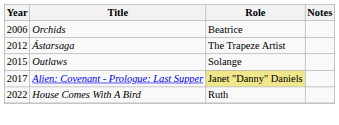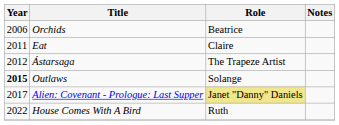+ row: 2011 | Eat | Claire
Outlaws | Year: normal -> bold
